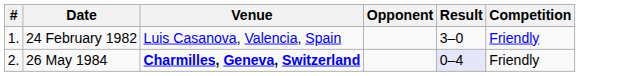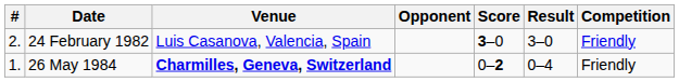+ column: Score | 3–0 | 0–2
24 February 1982 | #: 1. -> 2.
26 May 1984 | #: 2. -> 1.
26 May 1984 | Result: lavender background -> no background
